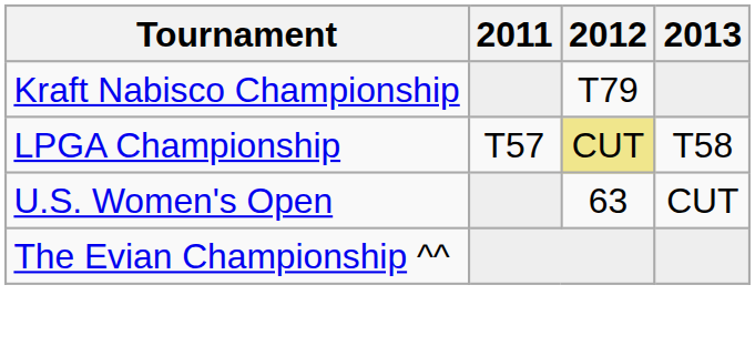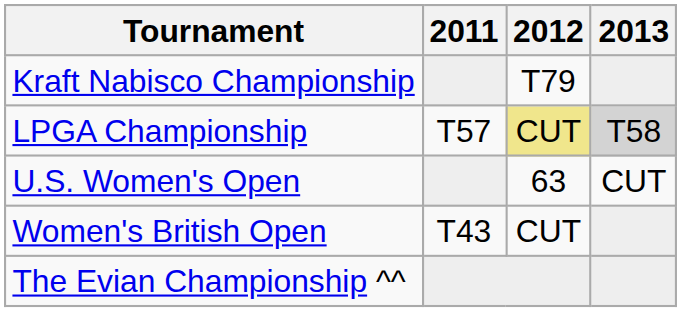LPGA Championship | 2013: no background -> lightgrey background
+ row: Women's British Open | T43 | CUT
